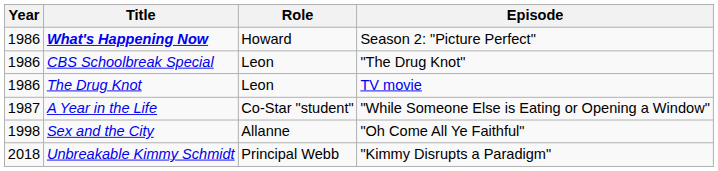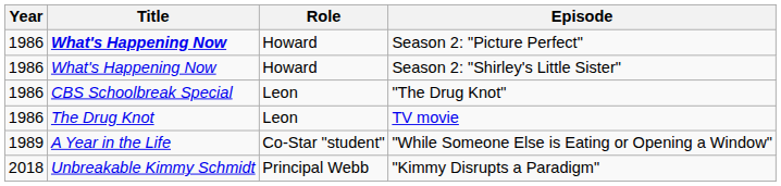+ row: 1986 | What's Happening Now | Howard | Season 2: "Shirley's Little Sister"
"While Someone Else is Eating or Opening a Window" | Year: 1987 -> 1989
- row: 1998 | Sex and the City | Allanne | "Oh Come All Ye Faithful"
